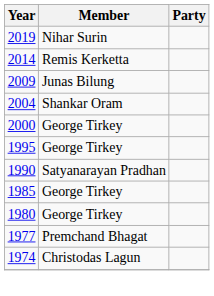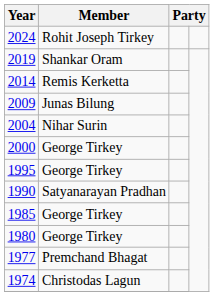+ row: 2024 | Rohit Joseph Tirkey
2019 | Member: Nihar Surin -> Shankar Oram
2004 | Member: Shankar Oram -> Nihar Surin
